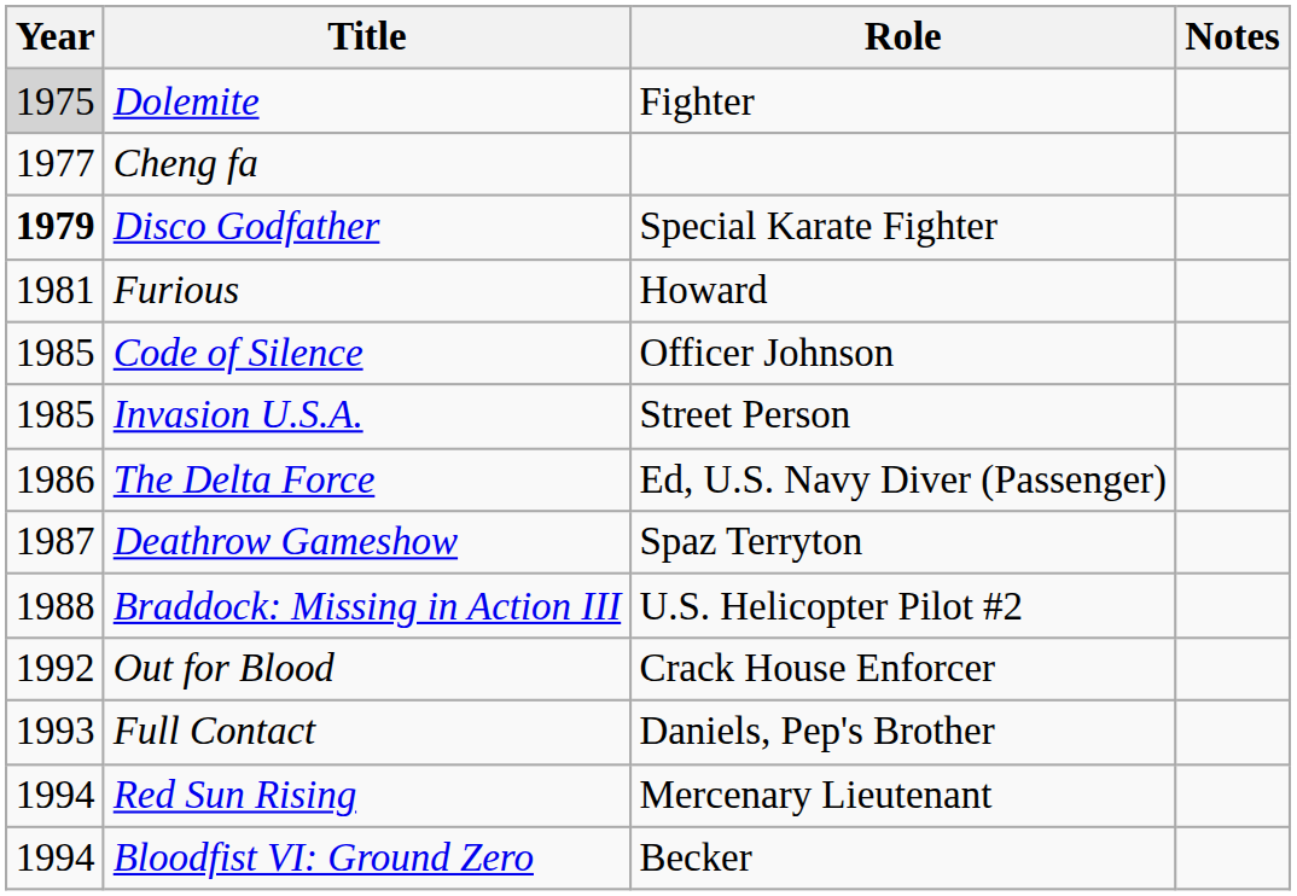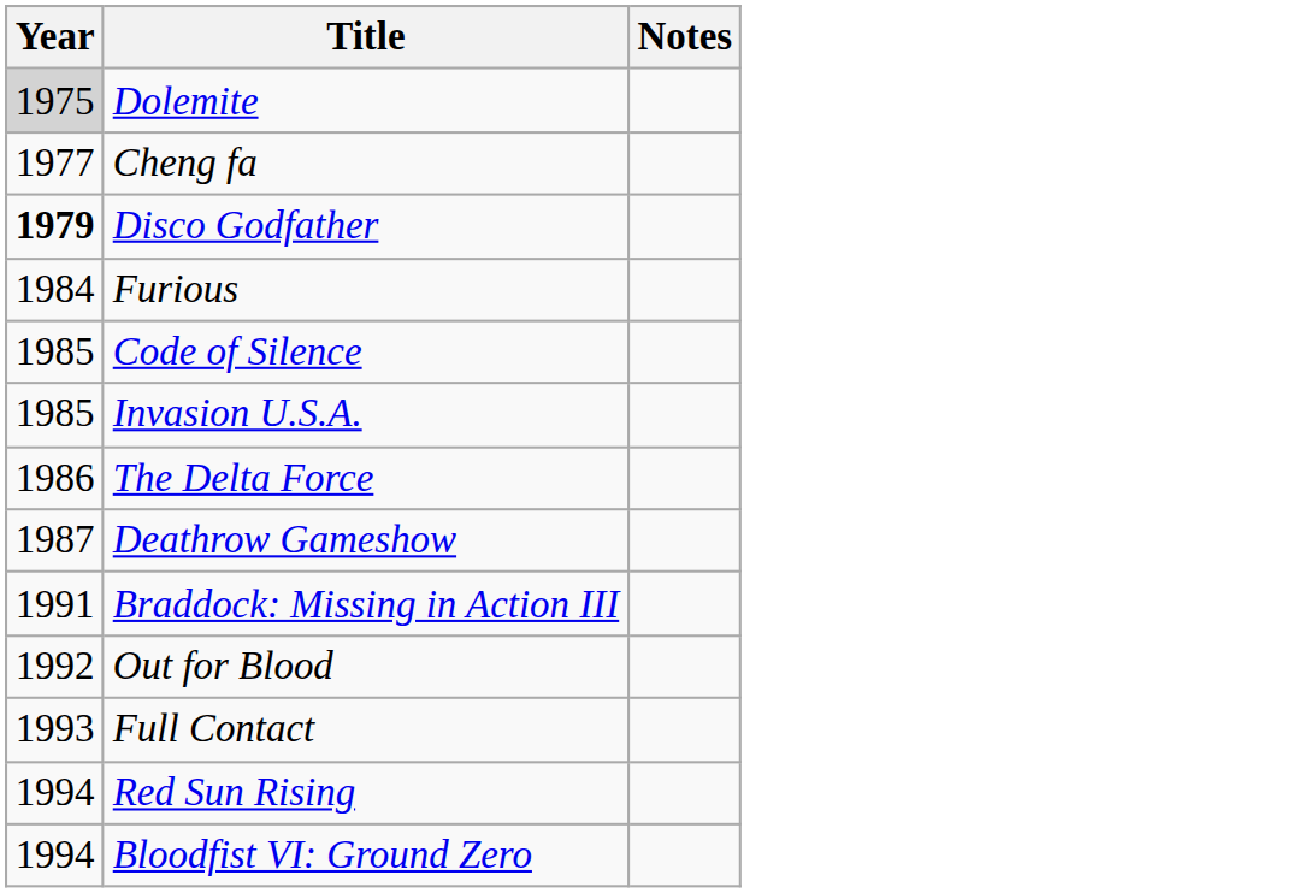- column: Role | Fighter | Special Karate Fighter | Howard | Officer Johnson | Street Person | Ed, U.S. Navy Diver (Passenger) | Spaz Terryton | U.S. Helicopter Pilot #2 | Crack House Enforcer | Daniels, Pep's Brother | Mercenary Lieutenant | Becker
Furious | Year: 1981 -> 1984
Braddock: Missing in Action III | Year: 1988 -> 1991
